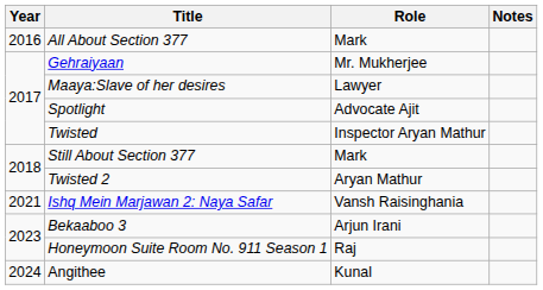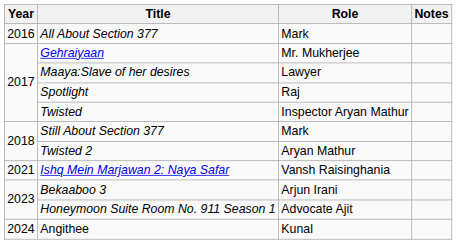Spotlight | Role: Advocate Ajit -> Raj
Honeymoon Suite Room No. 911 Season 1 | Role: Raj -> Advocate Ajit
